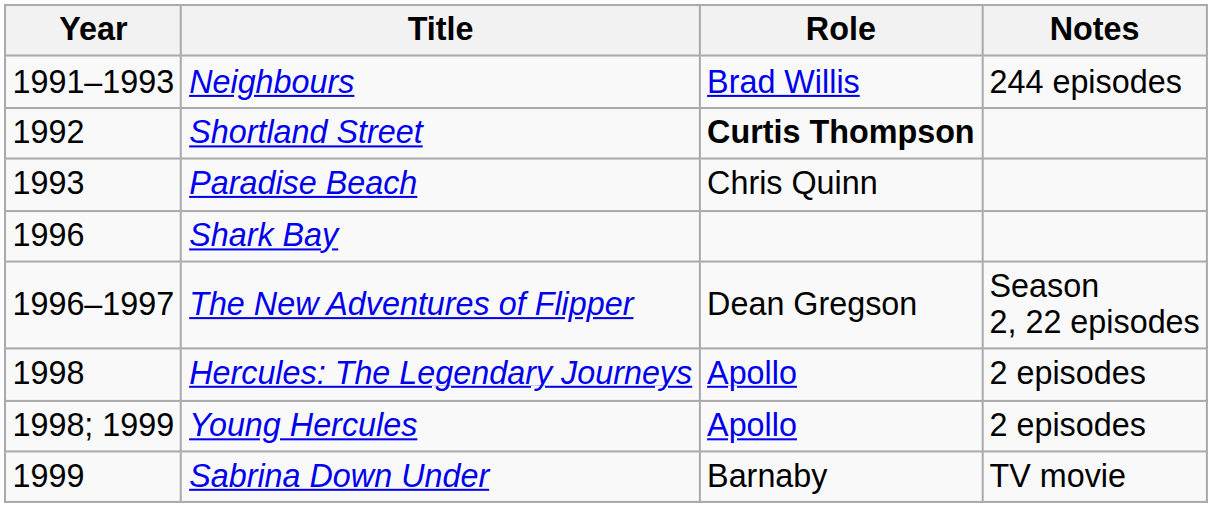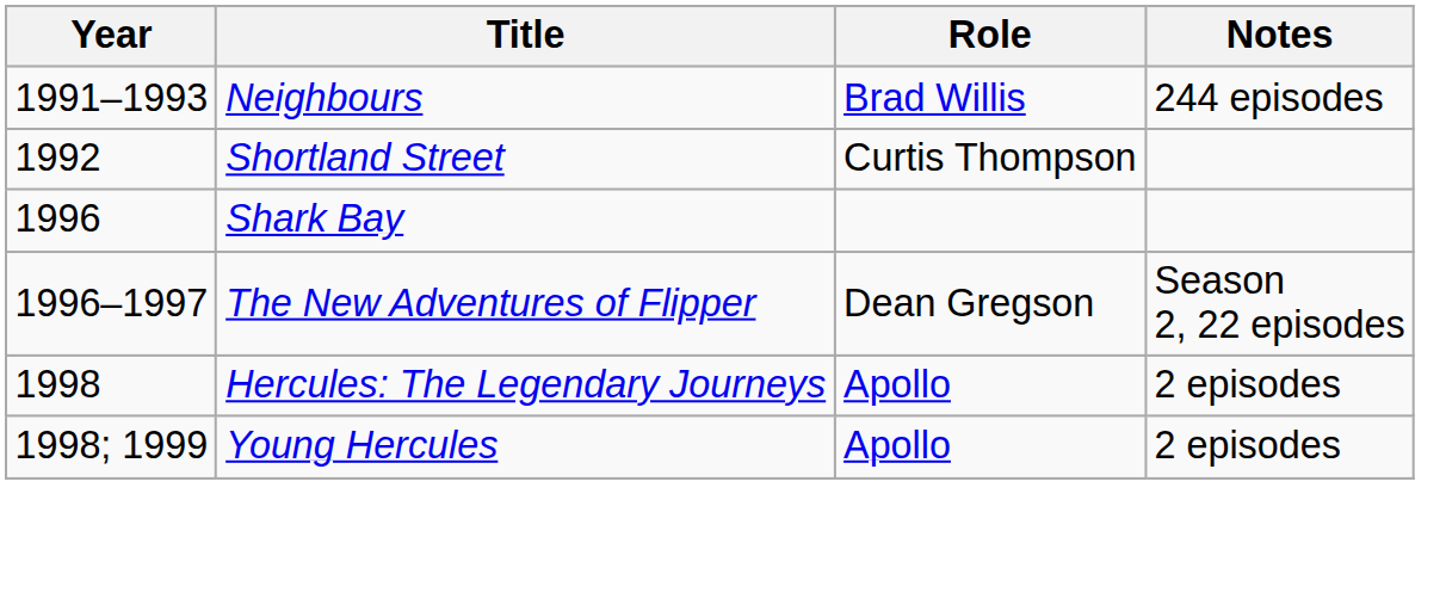Shortland Street | Role: bold -> normal
- row: 1993 | Paradise Beach | Chris Quinn
- row: 1999 | Sabrina Down Under | Barnaby | TV movie
